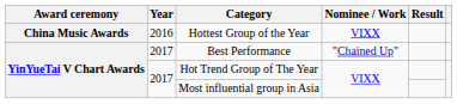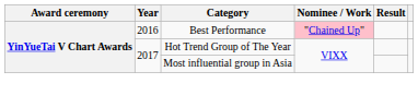- row: China Music Awards | 2016 | Hottest Group of the Year | VIXX
Best Performance | Year: 2017 -> 2016
Best Performance | Nominee / Work: no background -> pink background
